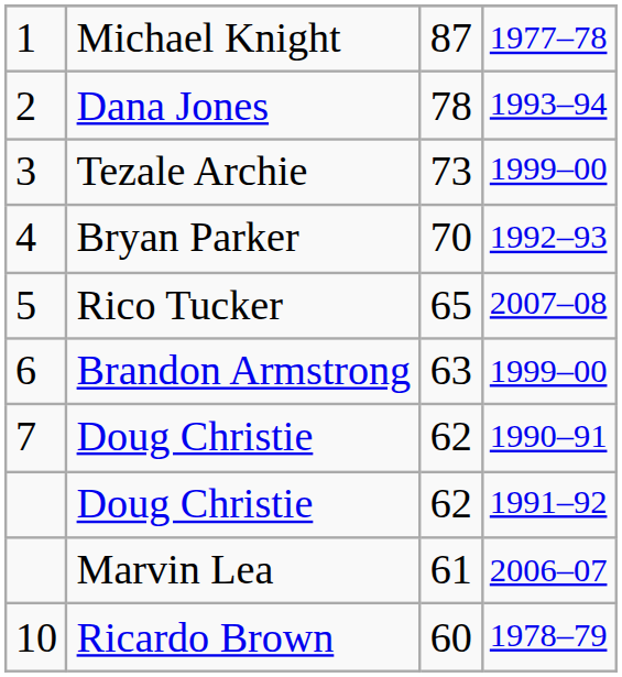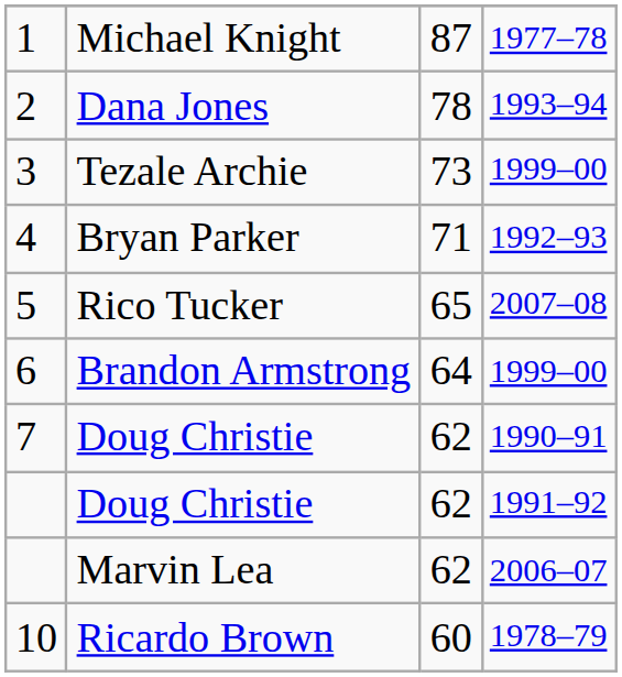Bryan Parker | column 3: 70 -> 71
Brandon Armstrong | column 3: 63 -> 64
Marvin Lea | column 3: 61 -> 62
